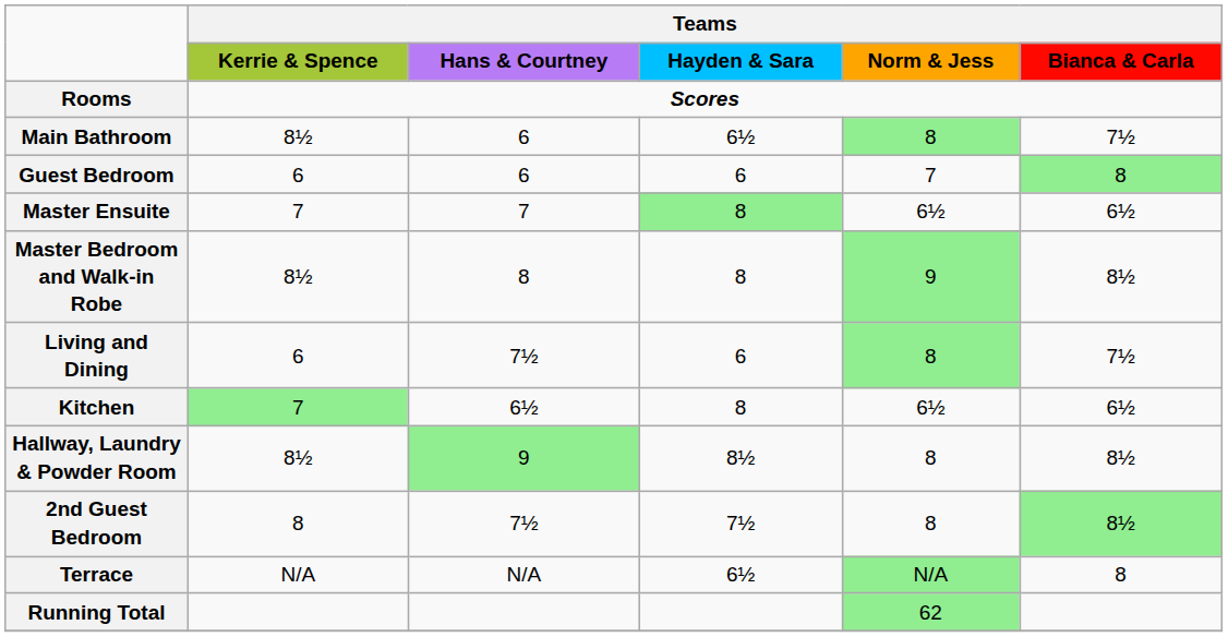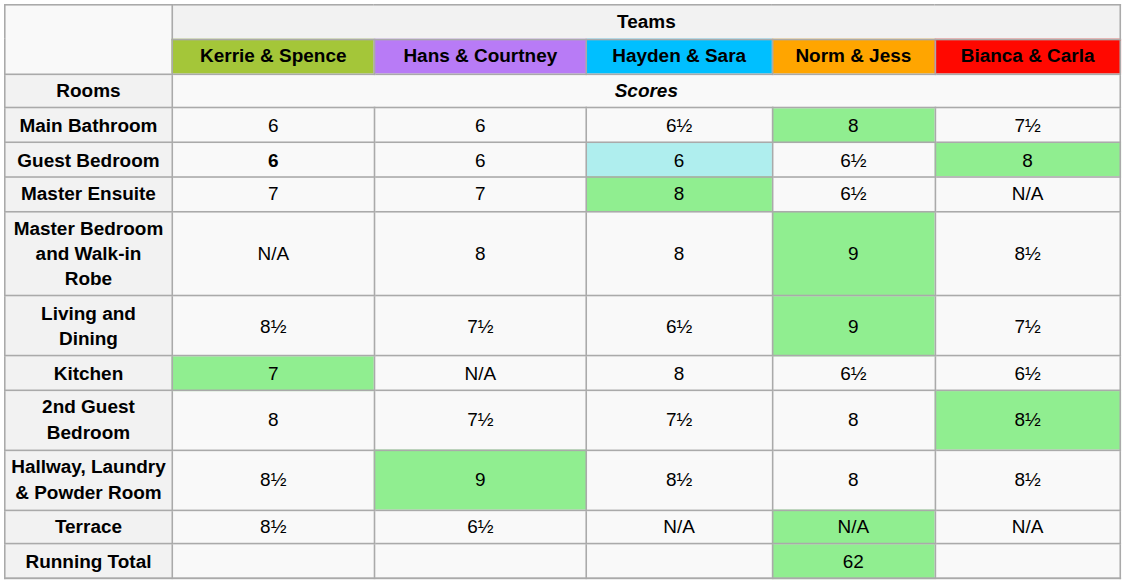Main Bathroom | Teams / Kerrie & Spence: 8½ -> 6
Guest Bedroom | Teams / Kerrie & Spence: normal -> bold
Guest Bedroom | Teams / Hayden & Sara: no background -> paleturquoise background
Guest Bedroom | Teams / Norm & Jess: 7 -> 6½
Master Ensuite | Teams / Bianca & Carla: 6½ -> N/A
Master Bedroom and Walk-in Robe | Teams / Kerrie & Spence: 8½ -> N/A
Living and Dining | Teams / Kerrie & Spence: 6 -> 8½
Living and Dining | Teams / Hayden & Sara: 6 -> 6½
Living and Dining | Teams / Norm & Jess: 8 -> 9
Kitchen | Teams / Hans & Courtney: 6½ -> N/A
rows swapped: Hallway, Laundry & Powder Room <-> 2nd Guest Bedroom
Terrace | Teams / Kerrie & Spence: N/A -> 8½
Terrace | Teams / Hans & Courtney: N/A -> 6½
Terrace | Teams / Hayden & Sara: 6½ -> N/A
Terrace | Teams / Bianca & Carla: 8 -> N/A
